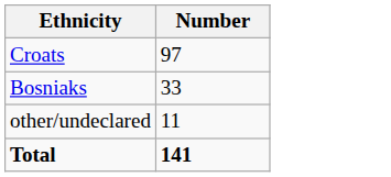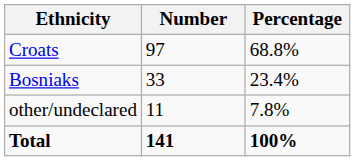+ column: Percentage | 68.8% | 23.4% | 7.8% | 100%
